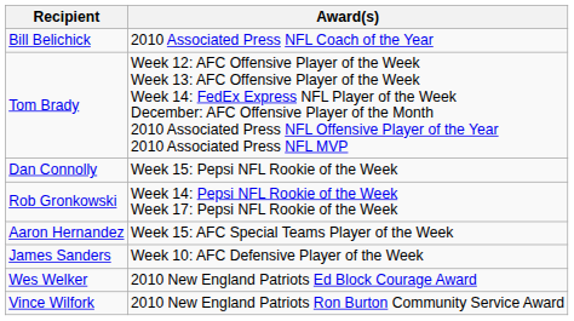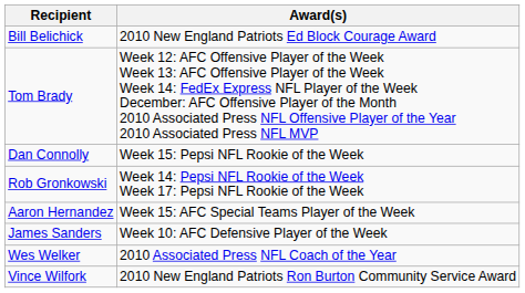Bill Belichick | Award(s): 2010 Associated Press NFL Coach of the Year -> 2010 New England Patriots Ed Block Courage Award
Wes Welker | Award(s): 2010 New England Patriots Ed Block Courage Award -> 2010 Associated Press NFL Coach of the Year
